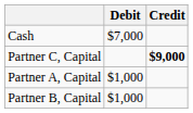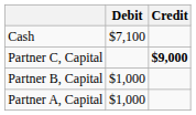Cash | Debit: $7,000 -> $7,100
rows swapped: Partner A, Capital <-> Partner B, Capital
